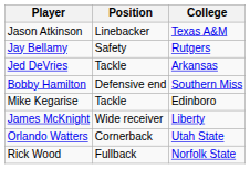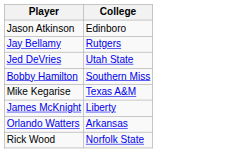- column: Position | Linebacker | Safety | Tackle | Defensive end | Tackle | Wide receiver | Cornerback | Fullback
Jason Atkinson | College: Texas A&M -> Edinboro
Jed DeVries | College: Arkansas -> Utah State
Mike Kegarise | College: Edinboro -> Texas A&M
Orlando Watters | College: Utah State -> Arkansas
